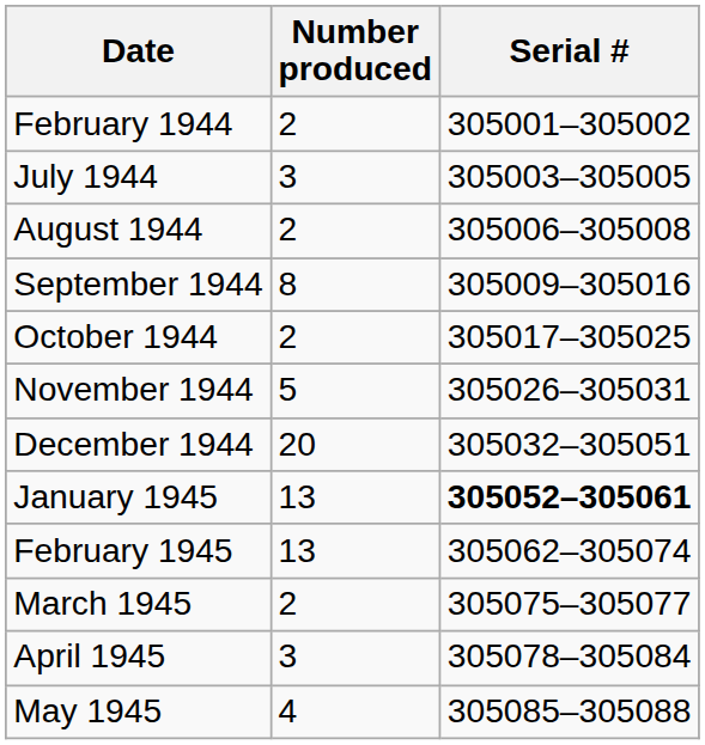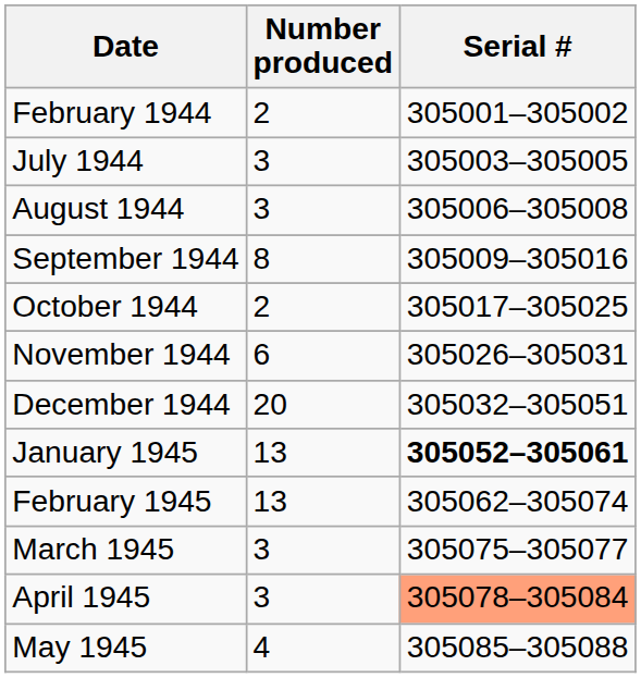August 1944 | Number produced: 2 -> 3
November 1944 | Number produced: 5 -> 6
March 1945 | Number produced: 2 -> 3
April 1945 | Serial #: no background -> lightsalmon background
